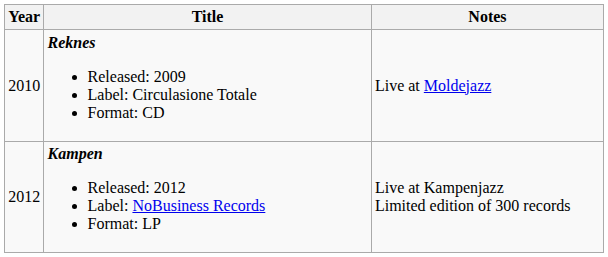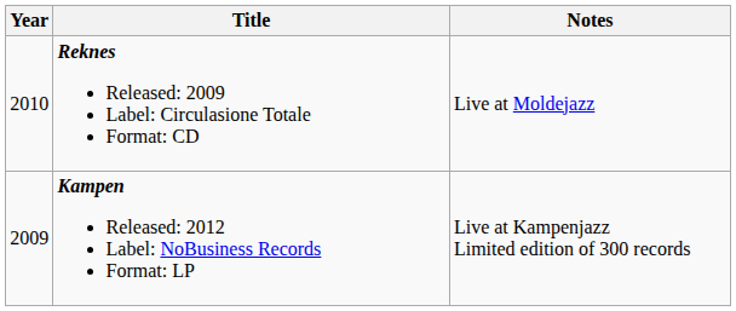Kampen Released: 2012 Label: NoBusiness Records Format: LP | Year: 2012 -> 2009
